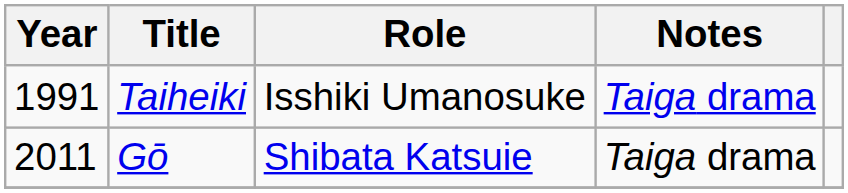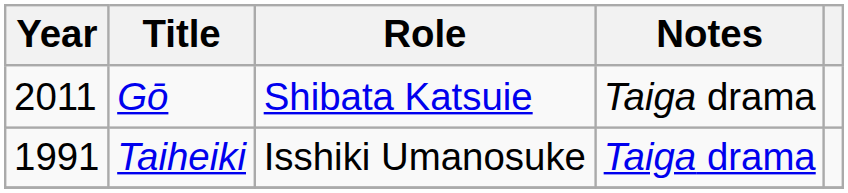rows swapped: Taiheiki <-> Gō
